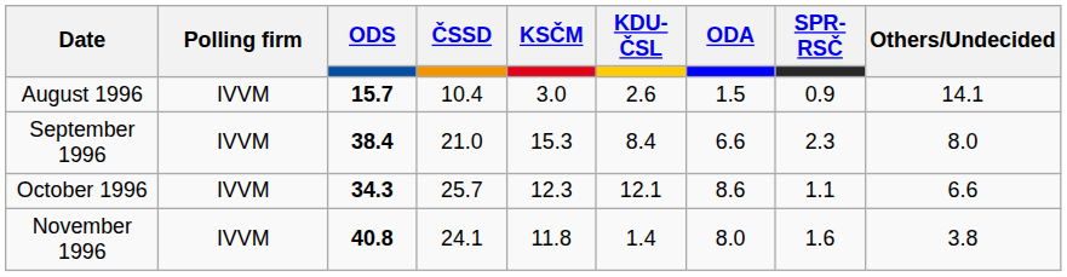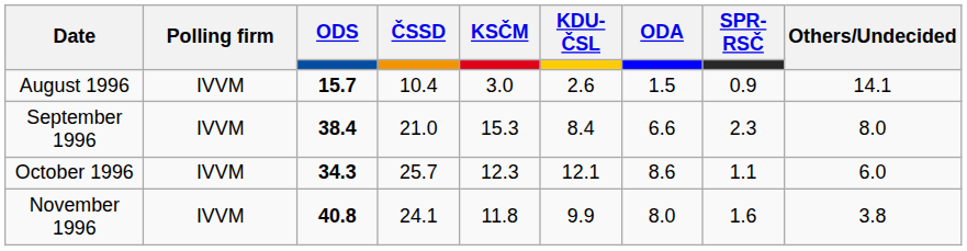October 1996 | Others/Undecided: 6.6 -> 6.0
November 1996 | KDU-ČSL: 1.4 -> 9.9
